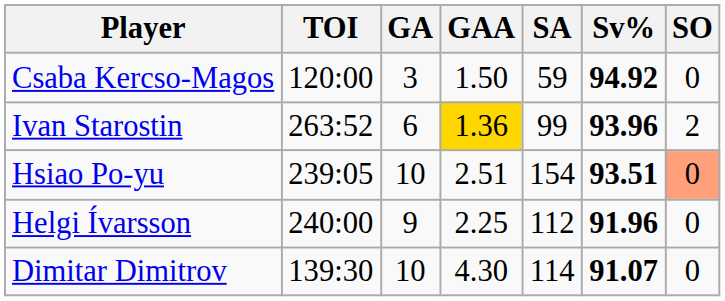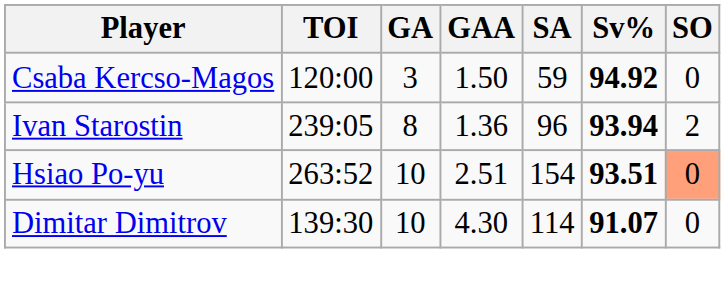Ivan Starostin | TOI: 263:52 -> 239:05
Ivan Starostin | GA: 6 -> 8
Ivan Starostin | GAA: gold background -> no background
Ivan Starostin | SA: 99 -> 96
Ivan Starostin | Sv%: 93.96 -> 93.94
Hsiao Po-yu | TOI: 239:05 -> 263:52
- row: Helgi Ívarsson | 240:00 | 9 | 2.25 | 112 | 91.96 | 0
